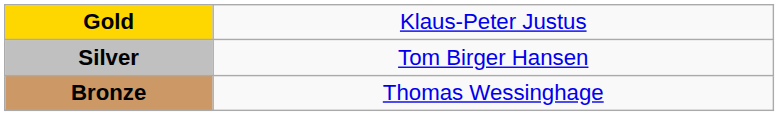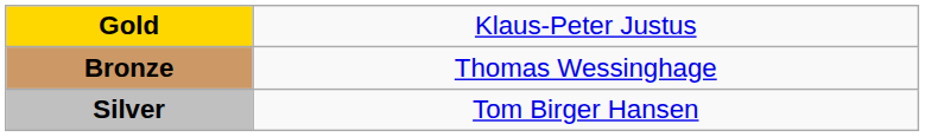rows swapped: Silver <-> Bronze
